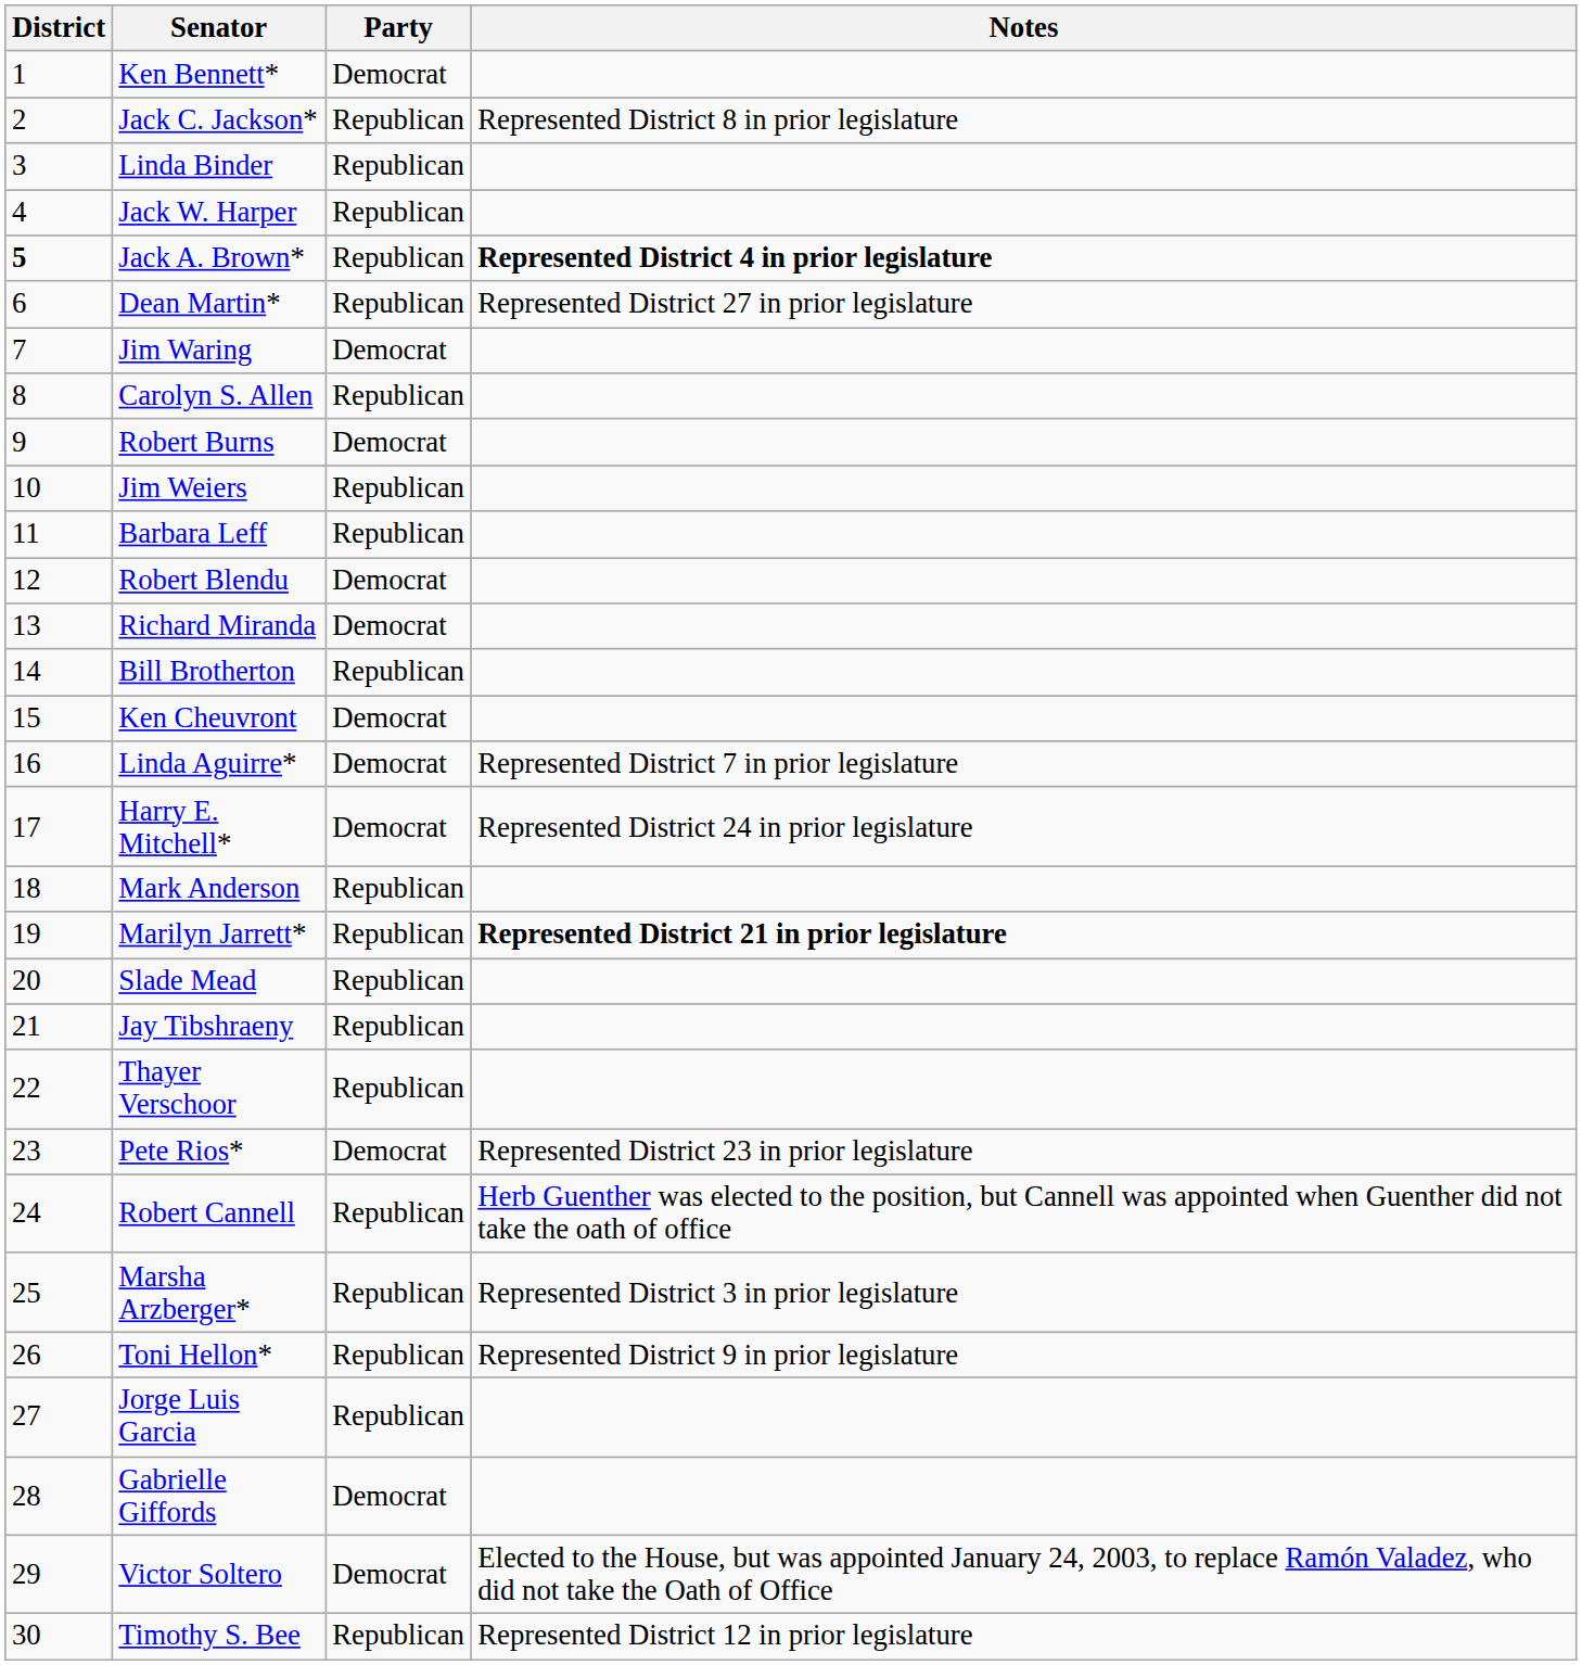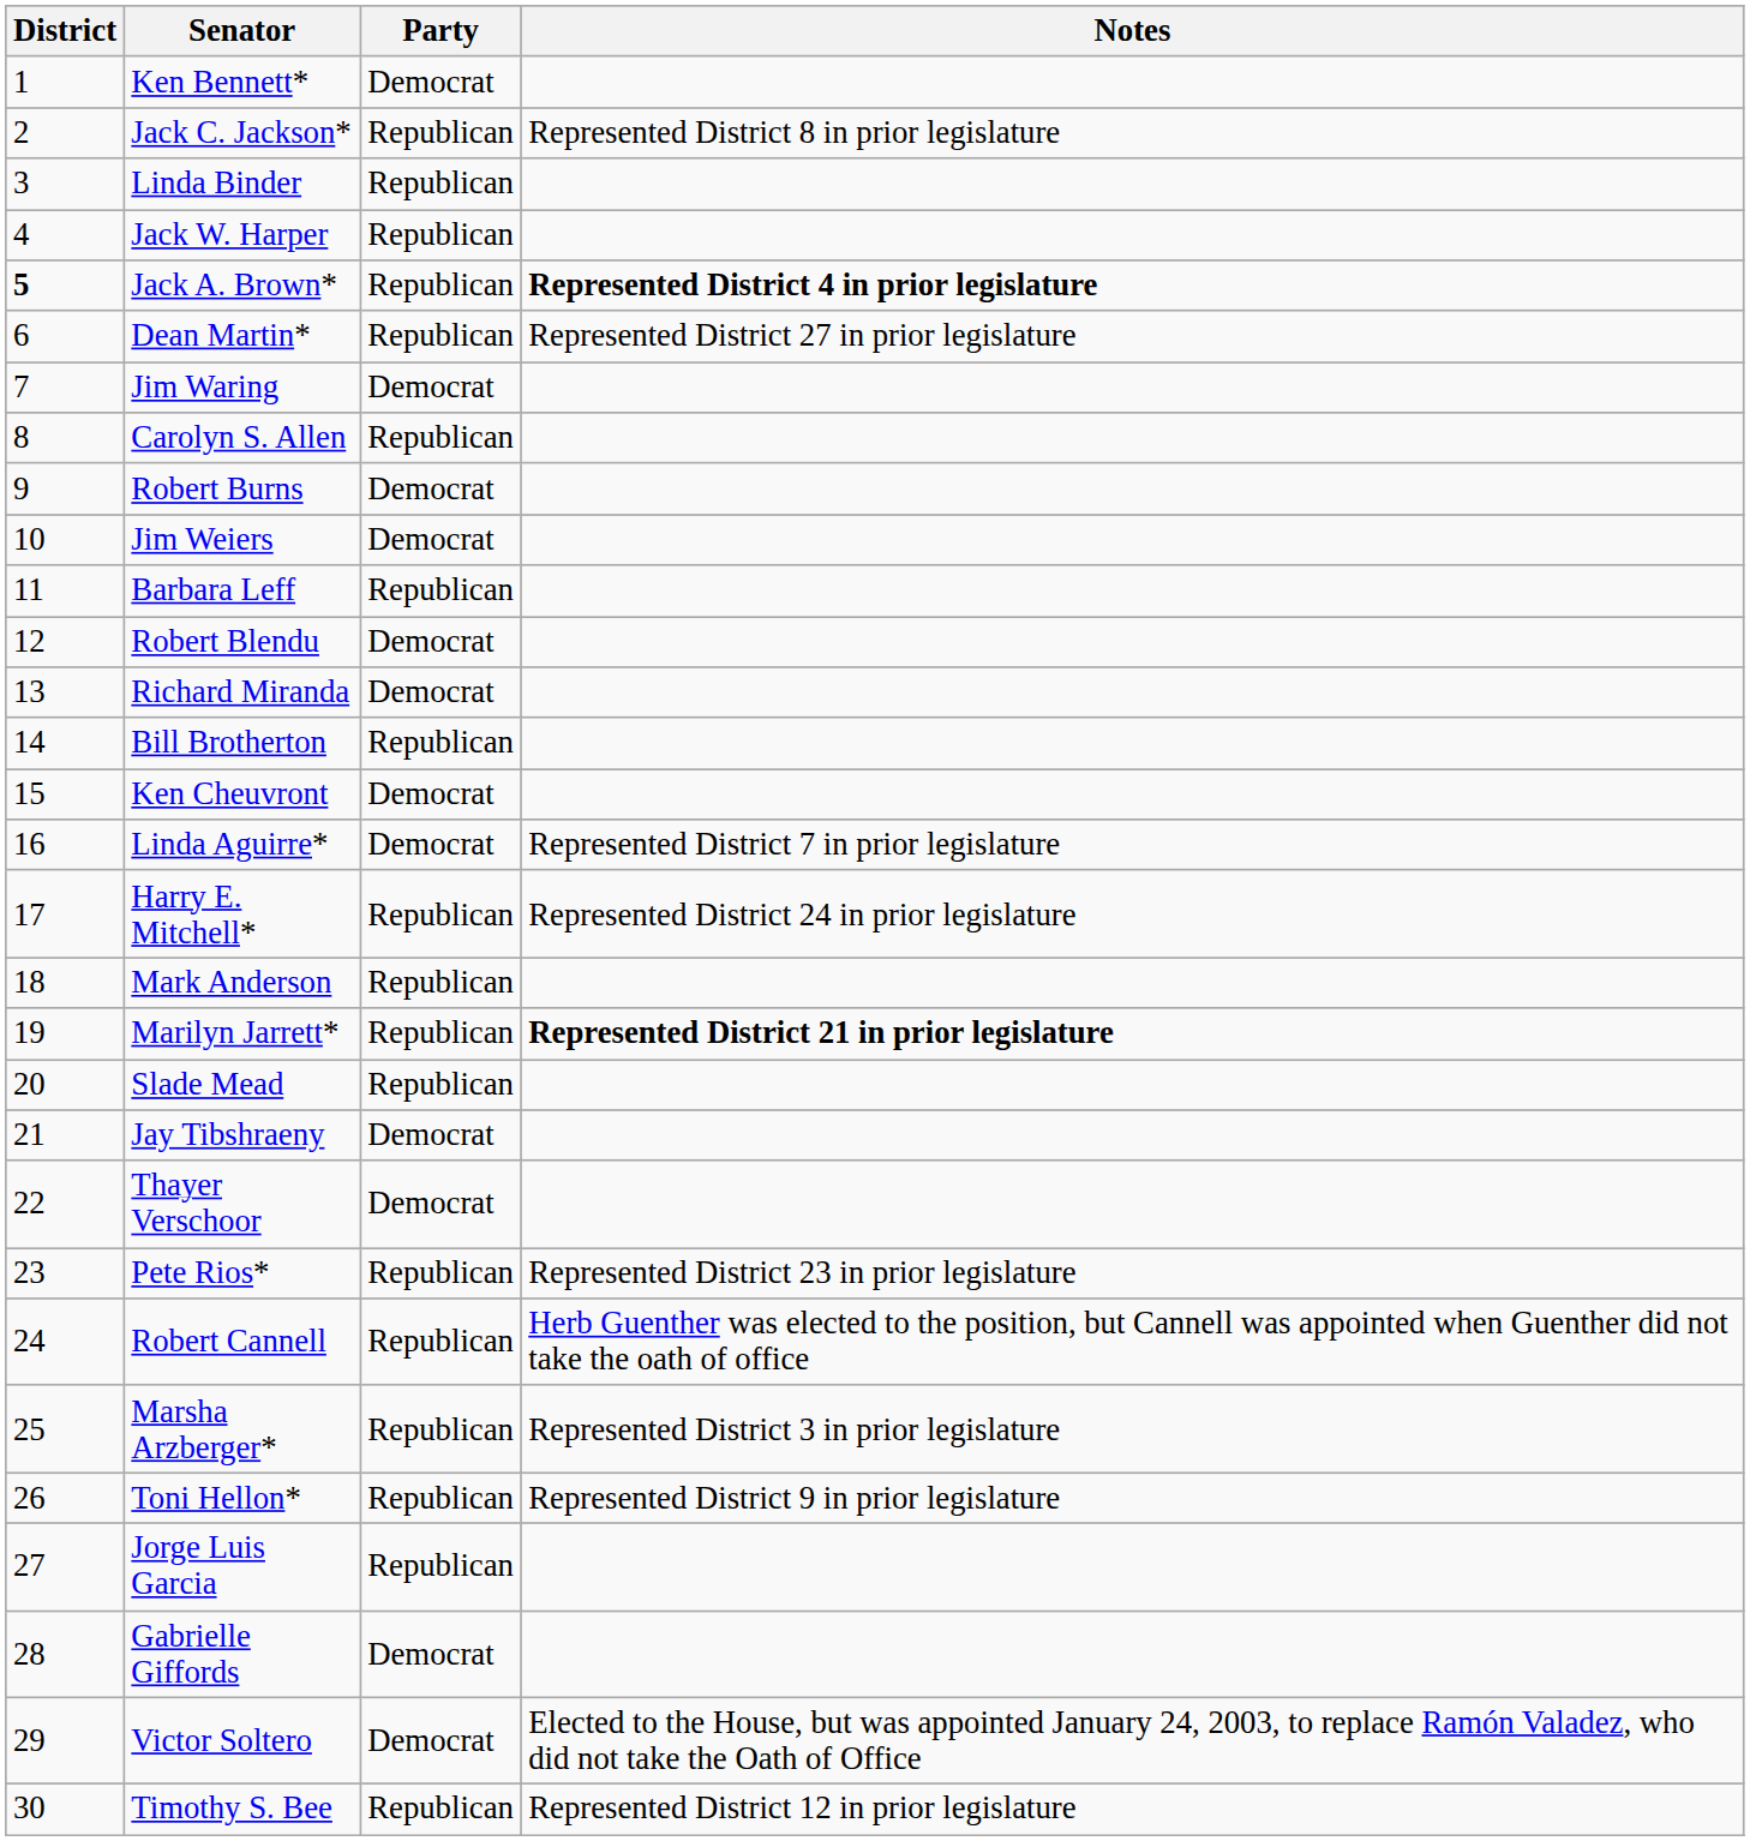Jim Weiers | Party: Republican -> Democrat
Harry E. Mitchell* | Party: Democrat -> Republican
Jay Tibshraeny | Party: Republican -> Democrat
Thayer Verschoor | Party: Republican -> Democrat
Pete Rios* | Party: Democrat -> Republican
